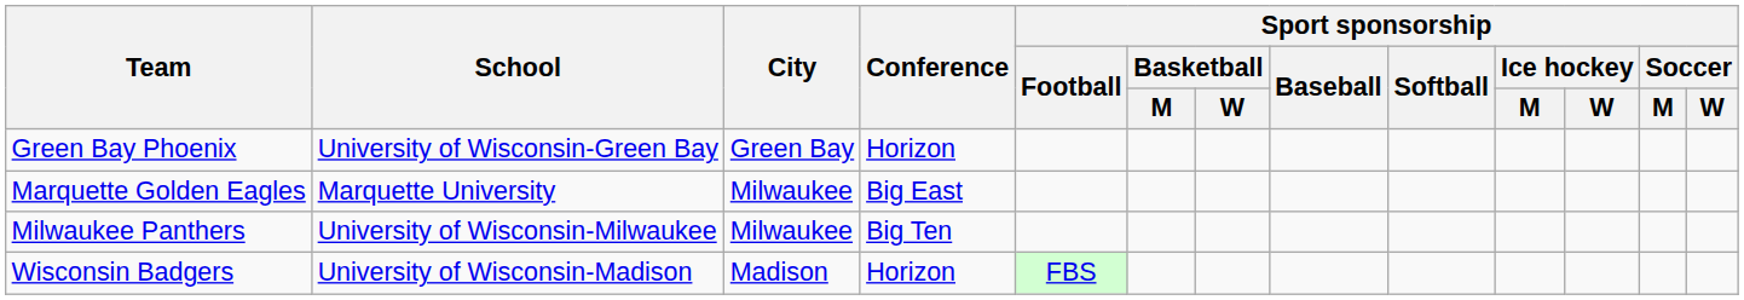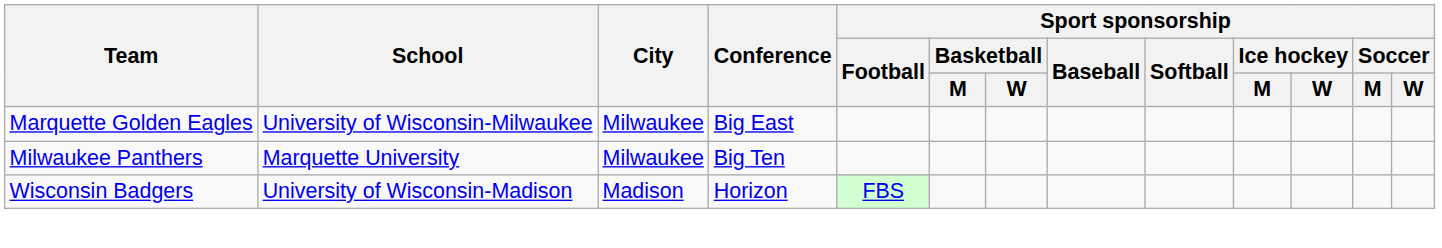- row: Green Bay Phoenix | University of Wisconsin-Green Bay | Green Bay | Horizon
Marquette Golden Eagles | School: Marquette University -> University of Wisconsin-Milwaukee
Milwaukee Panthers | School: University of Wisconsin-Milwaukee -> Marquette University
